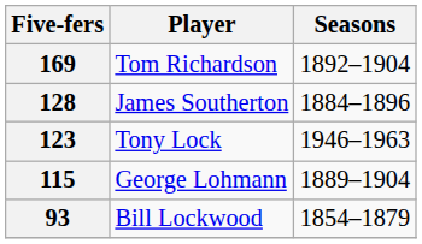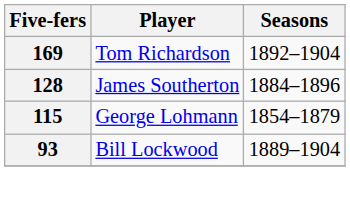- row: 123 | Tony Lock | 1946–1963
115 | Seasons: 1889–1904 -> 1854–1879
93 | Seasons: 1854–1879 -> 1889–1904
